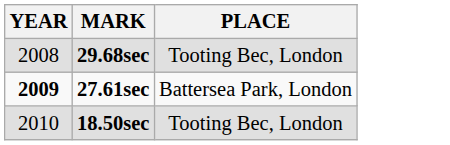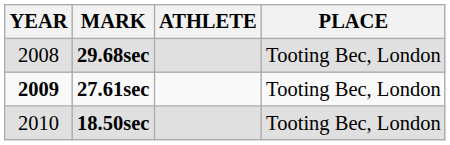+ column: ATHLETE
27.61sec | PLACE: Battersea Park, London -> Tooting Bec, London
